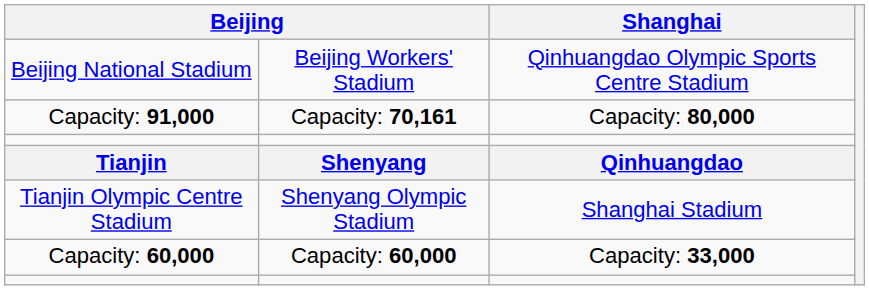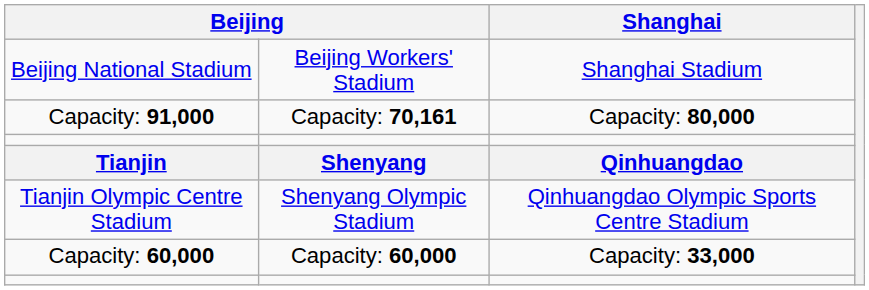Beijing National Stadium | Shanghai: Qinhuangdao Olympic Sports Centre Stadium -> Shanghai Stadium
Tianjin Olympic Centre Stadium | Shanghai: Shanghai Stadium -> Qinhuangdao Olympic Sports Centre Stadium
